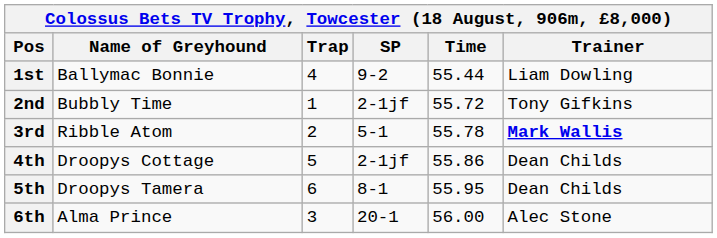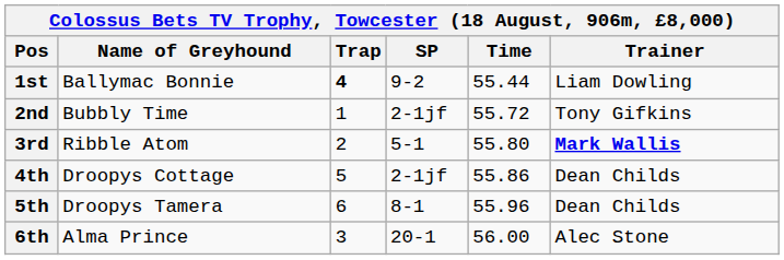1st | Trap: normal -> bold
3rd | Time: 55.78 -> 55.80
5th | Time: 55.95 -> 55.96
